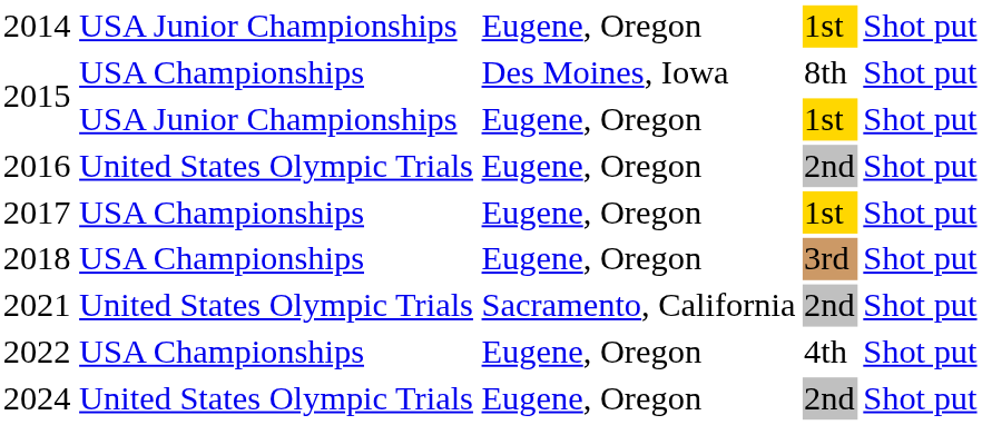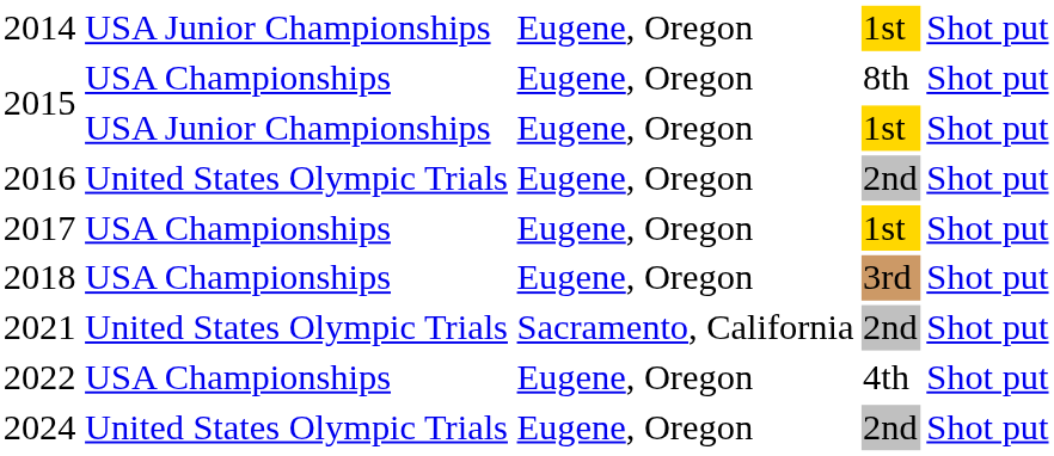2015 / 8th | column 3: Des Moines, Iowa -> Eugene, Oregon
